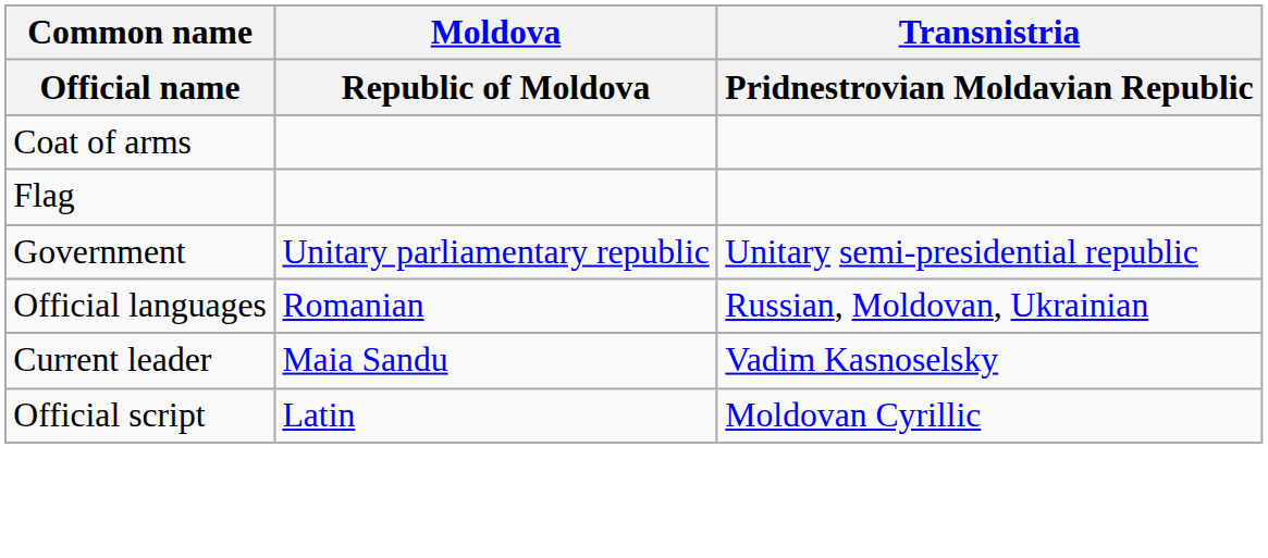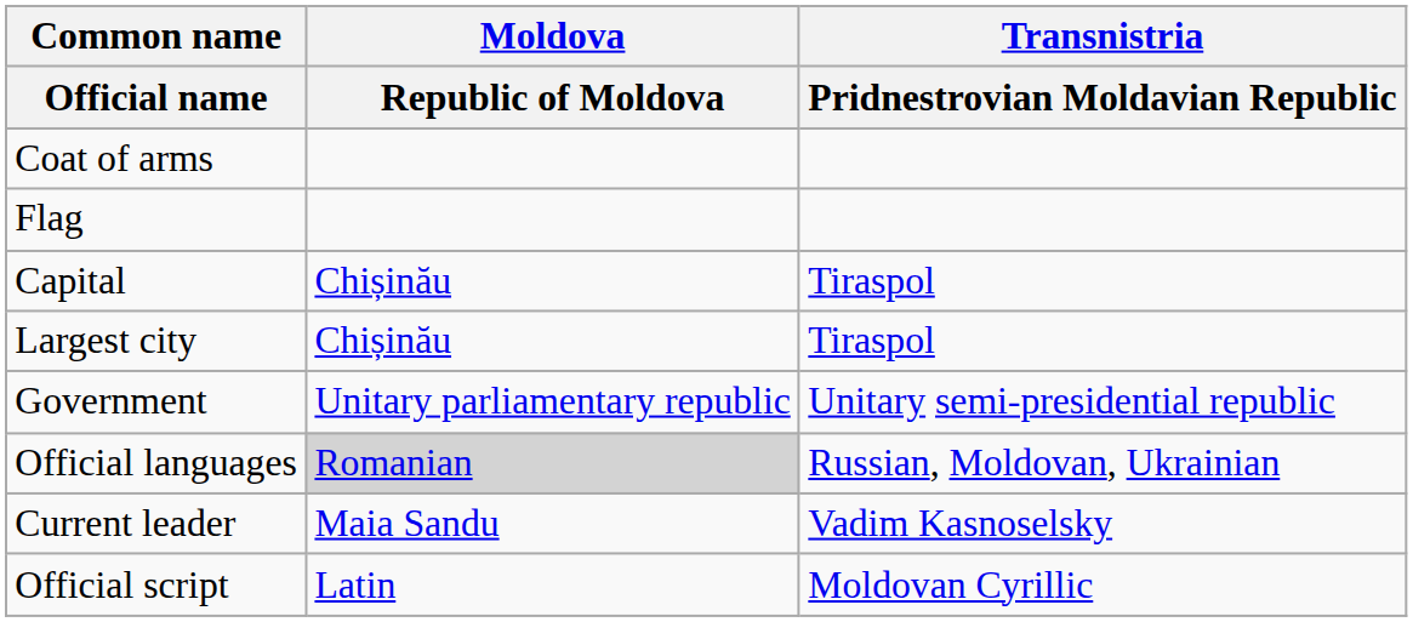+ row: Capital | Chișinău | Tiraspol
+ row: Largest city | Chișinău | Tiraspol
Official languages | Moldova / Republic of Moldova: no background -> lightgrey background
